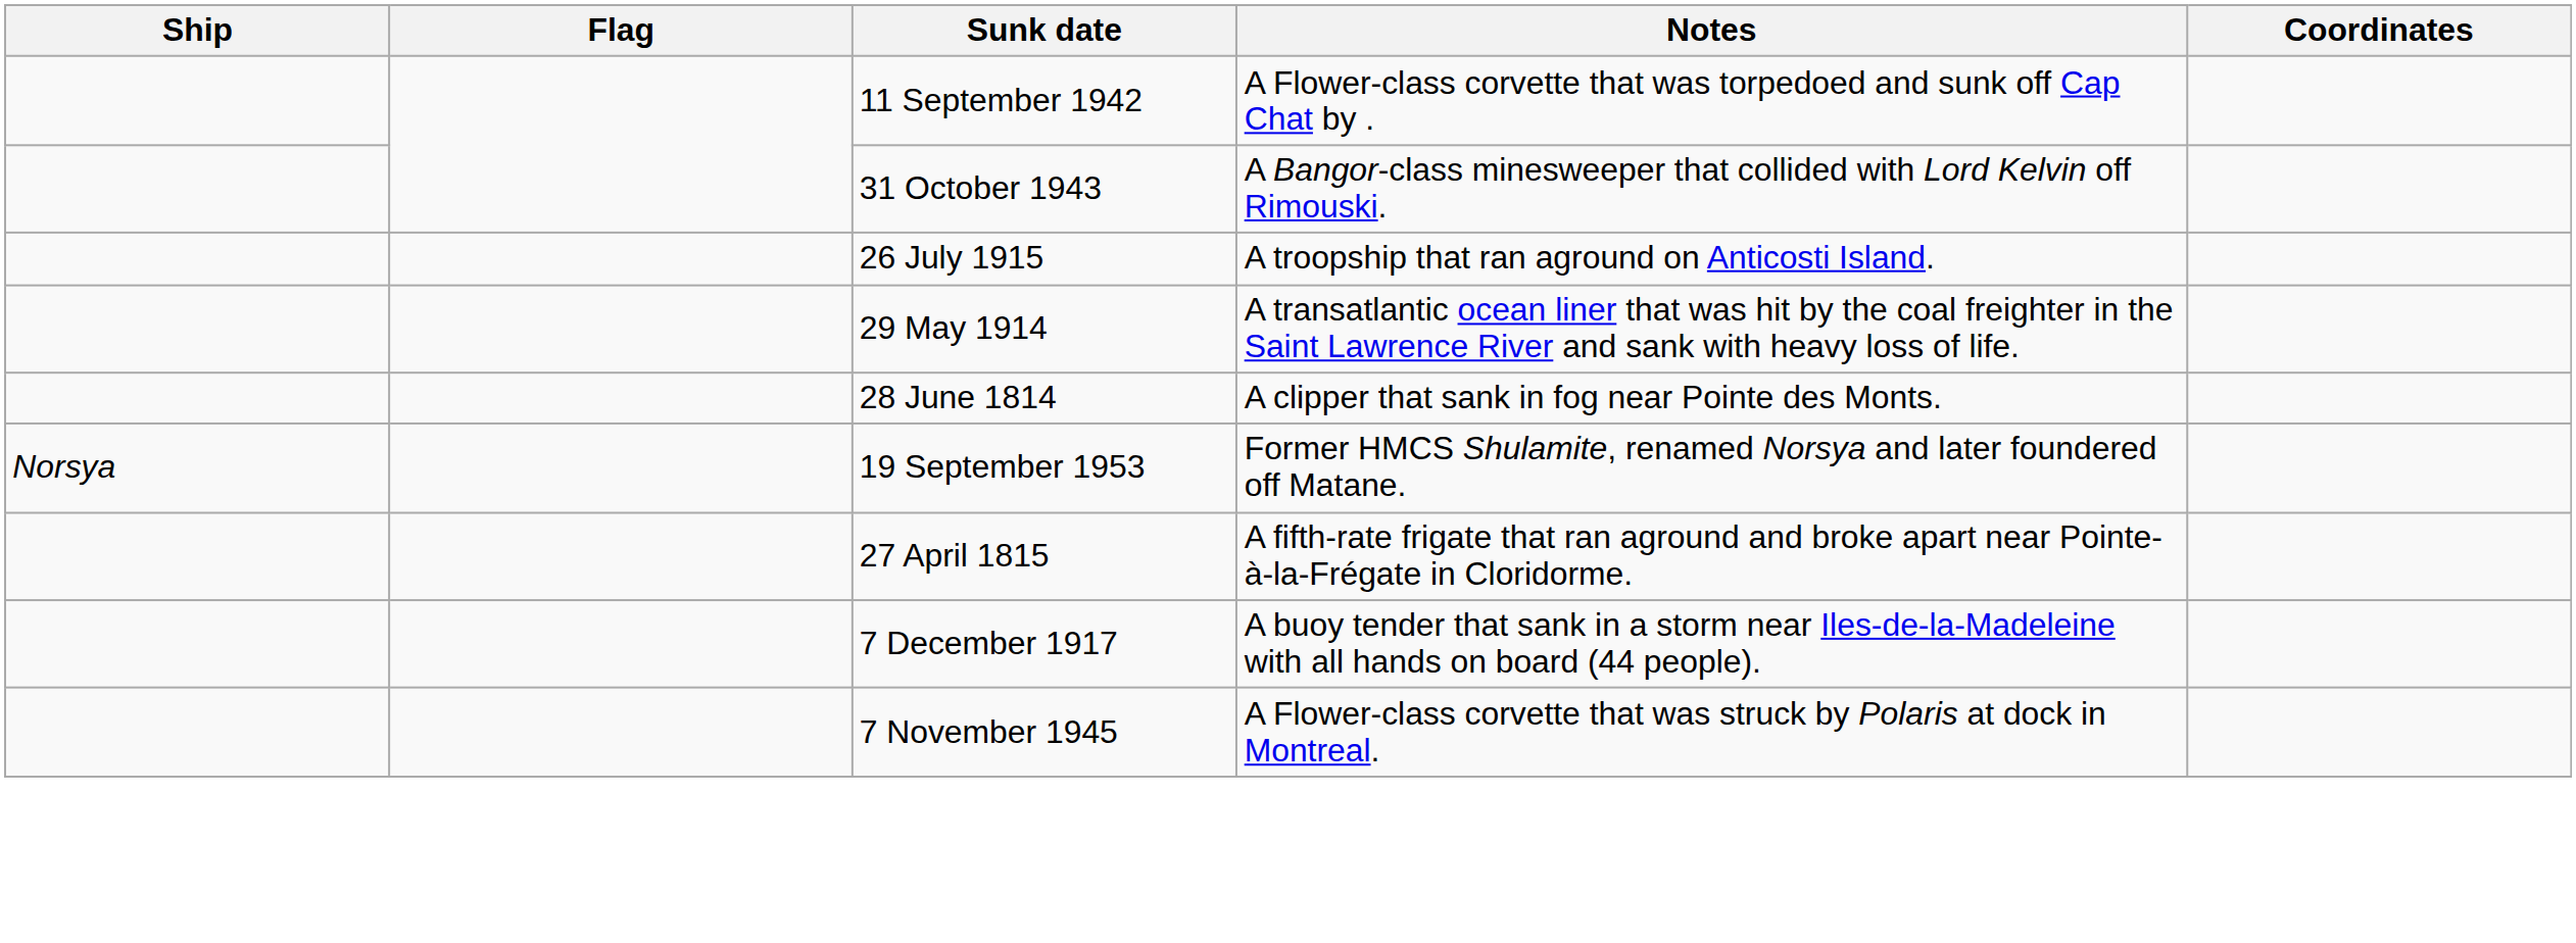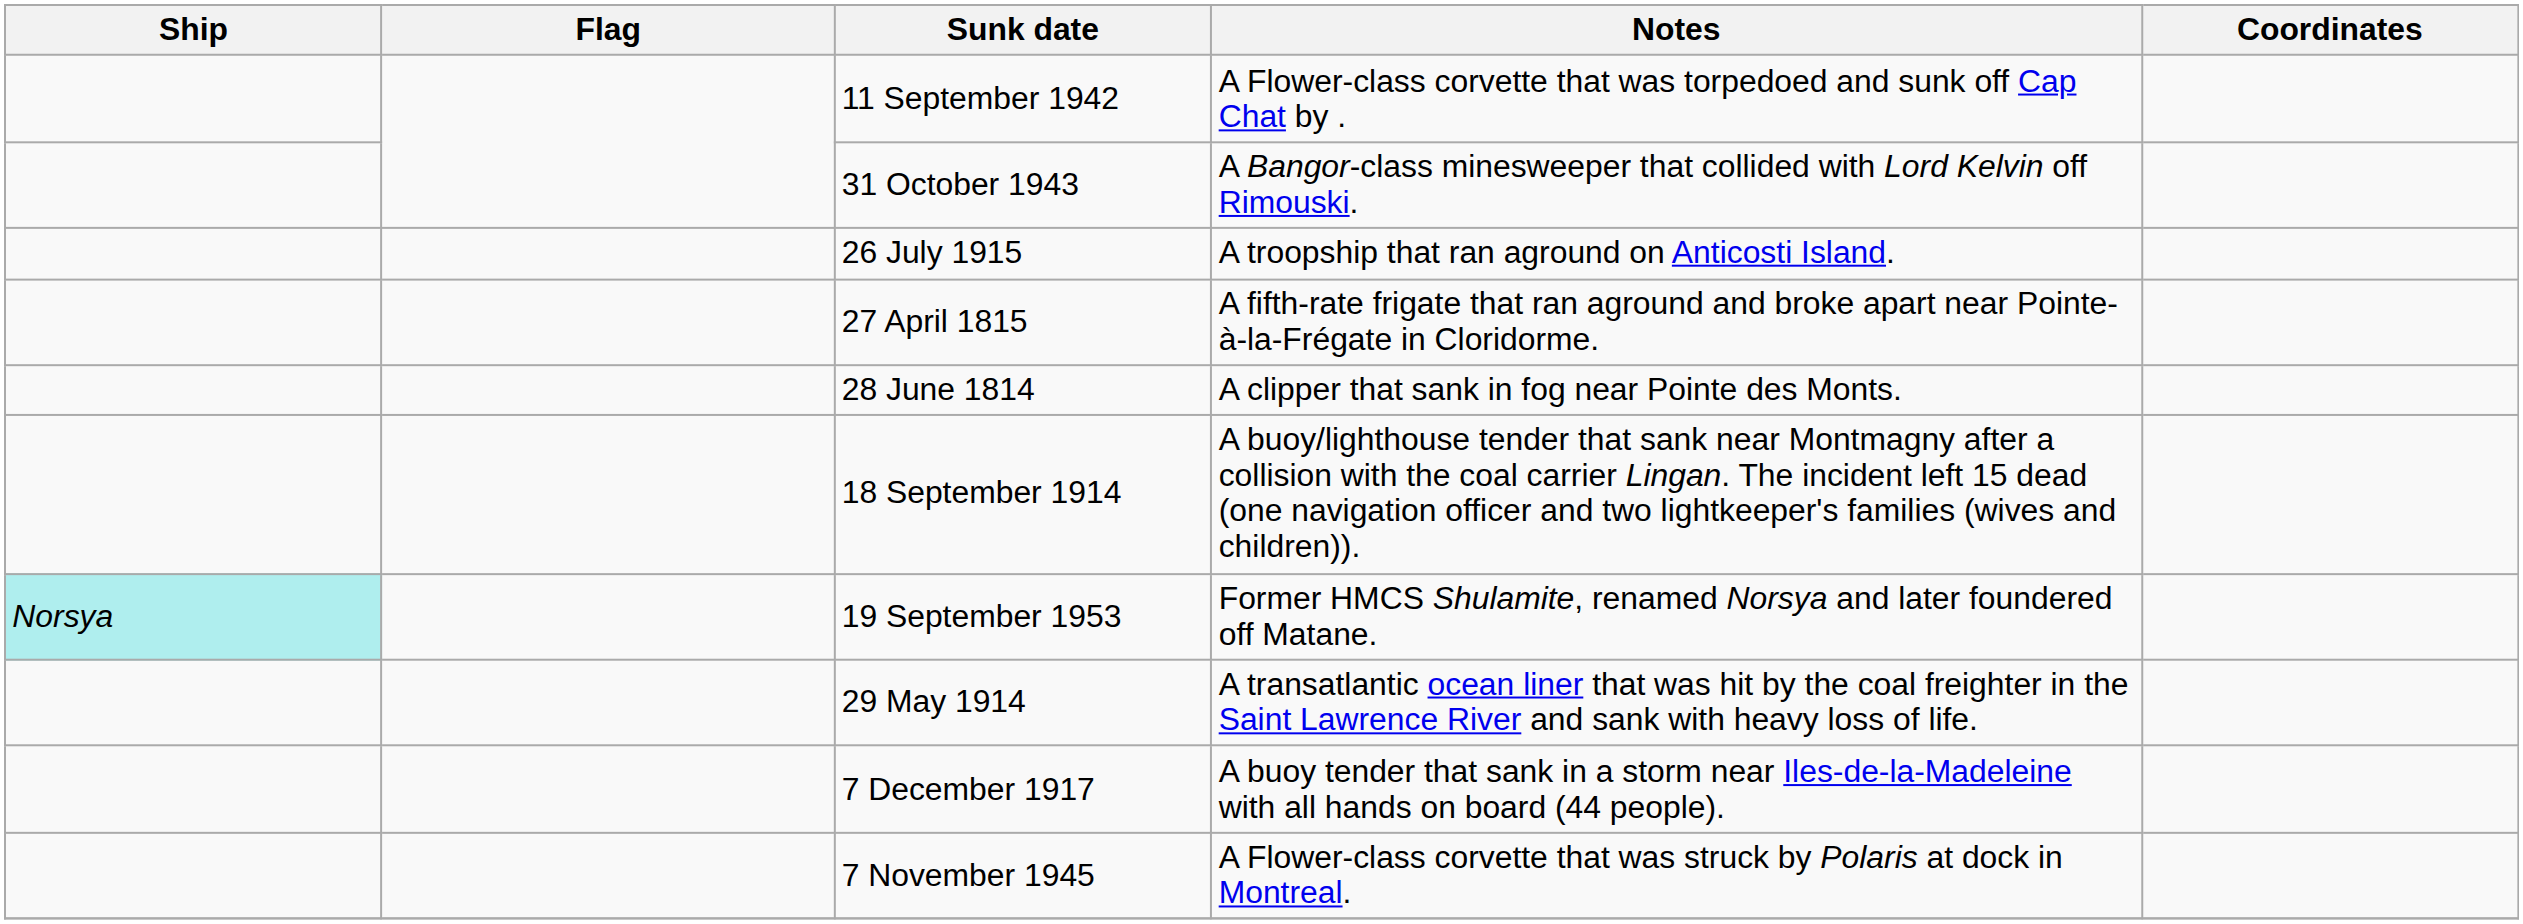rows swapped: 29 May 1914 <-> 27 April 1815
+ row: 18 September 1914 | A buoy/lighthouse tender that sank near Montmagny after a collision with the coal carrier Lingan. The incident left 15 dead (one navigation officer and two lightkeeper's families (wives and children)).
19 September 1953 | Ship: no background -> paleturquoise background
